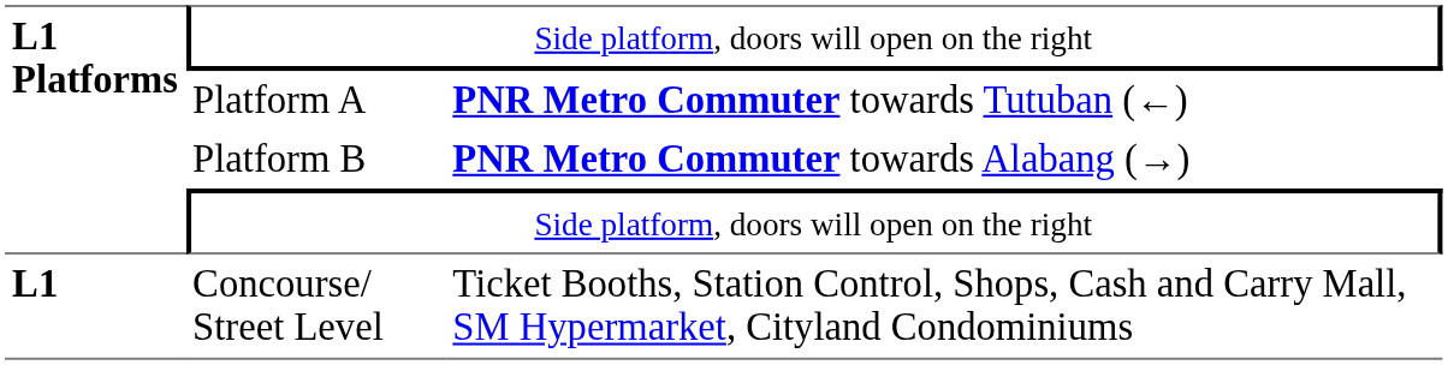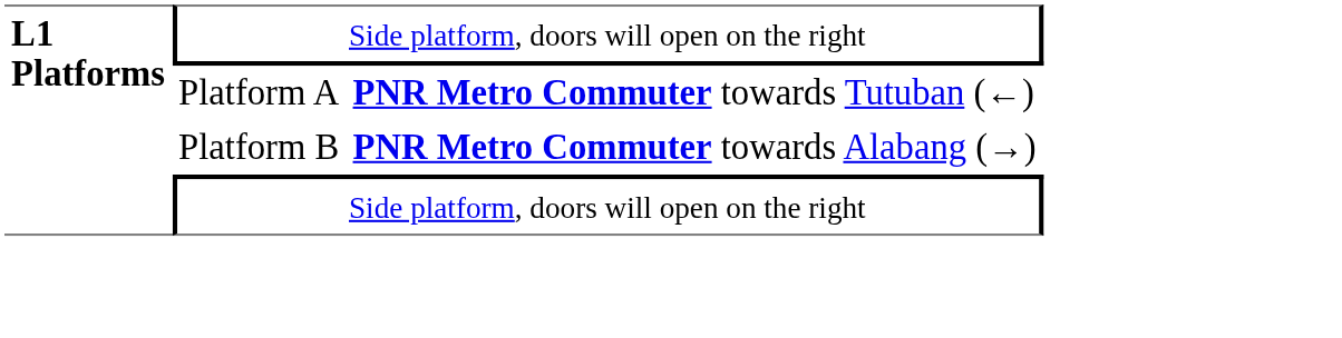- row: L1 | Concourse/ Street Level | Ticket Booths, Station Control, Shops, Cash and Carry Mall, SM Hypermarket, Cityland Condominiums
